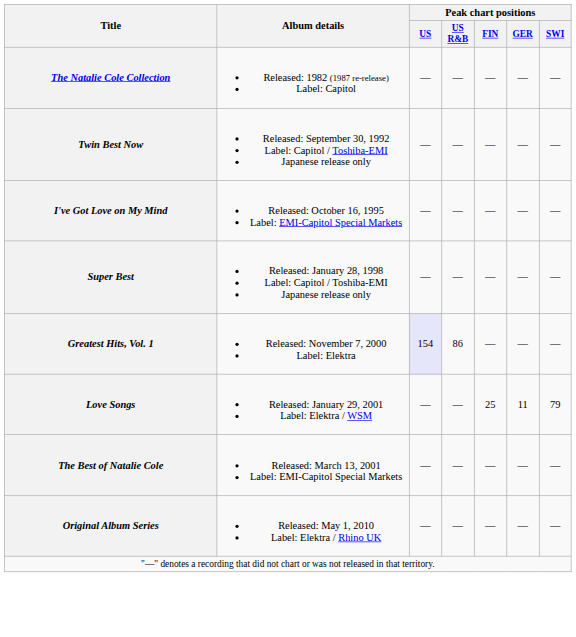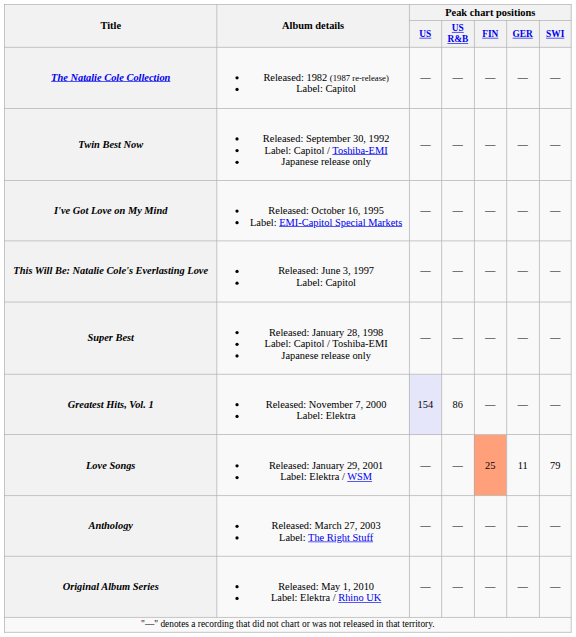+ row: This Will Be: Natalie Cole's Everlasting Love | Released: June 3, 1997 Label: Capitol | — | — | — | — | —
Love Songs | Peak chart positions / FIN: no background -> lightsalmon background
- row: The Best of Natalie Cole | Released: March 13, 2001 Label: EMI-Capitol Special Markets | — | — | — | — | —
+ row: Anthology | Released: March 27, 2003 Label: The Right Stuff | — | — | — | — | —
